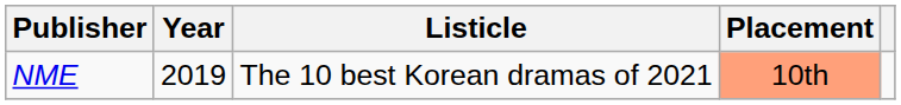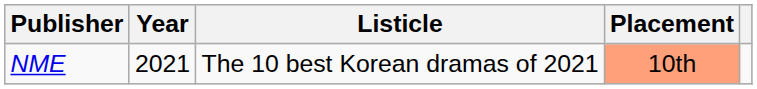NME | Year: 2019 -> 2021
